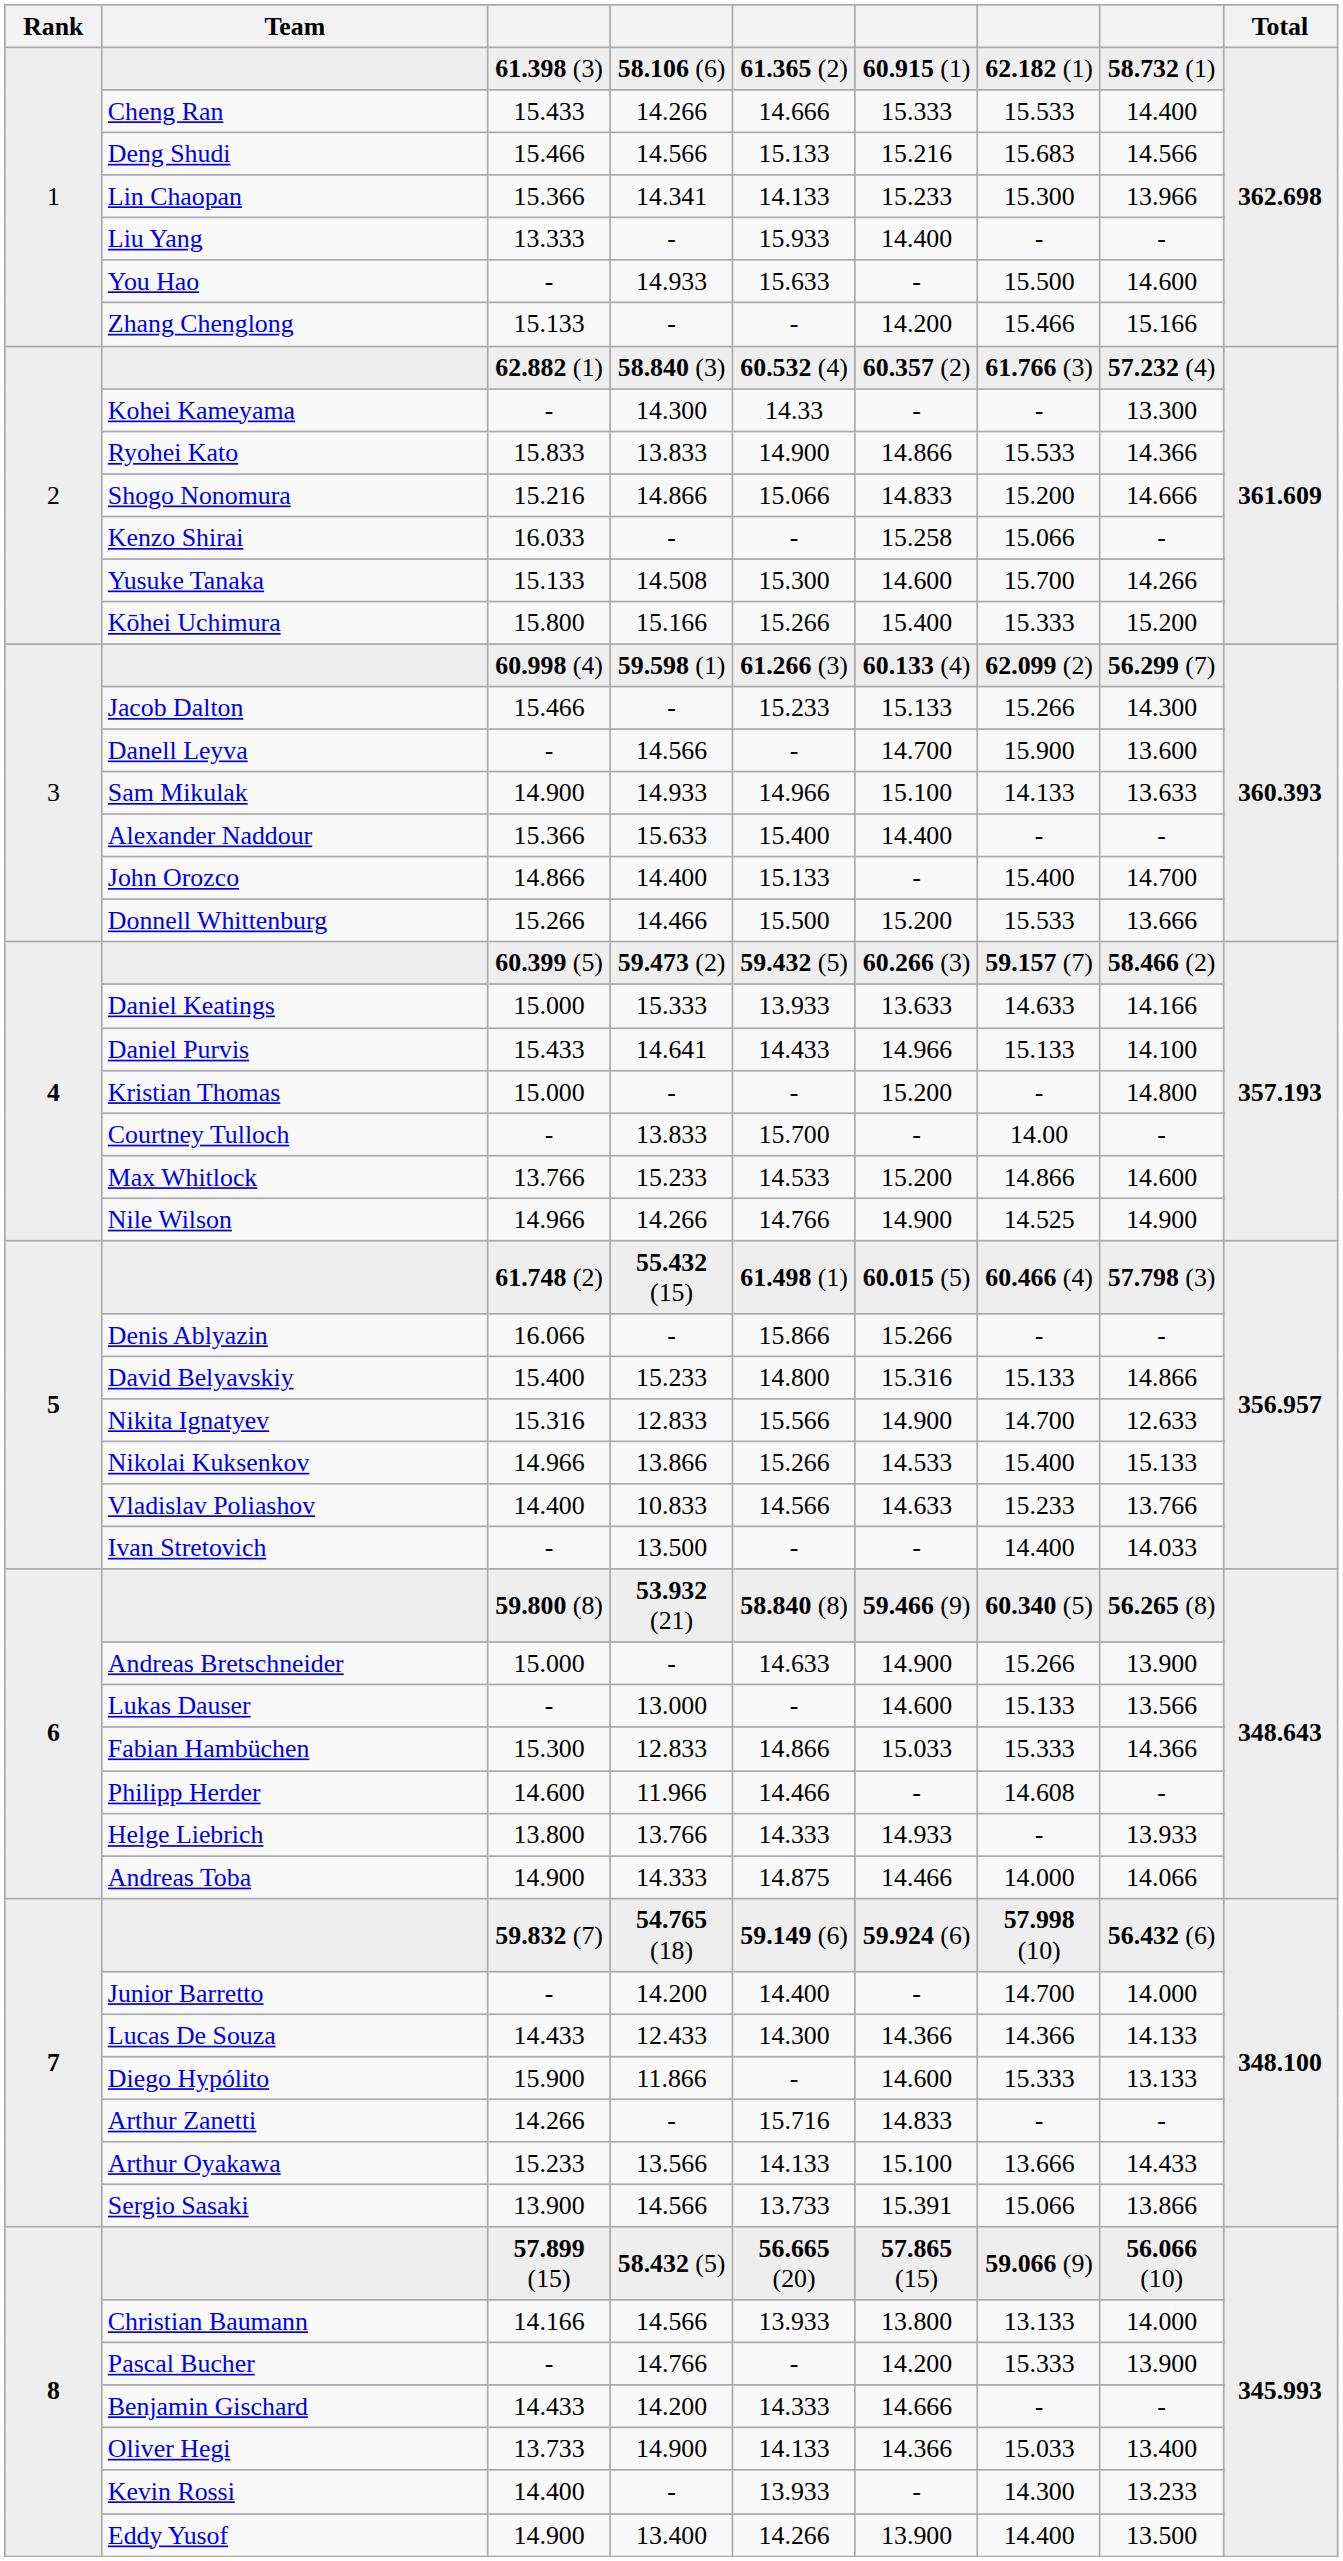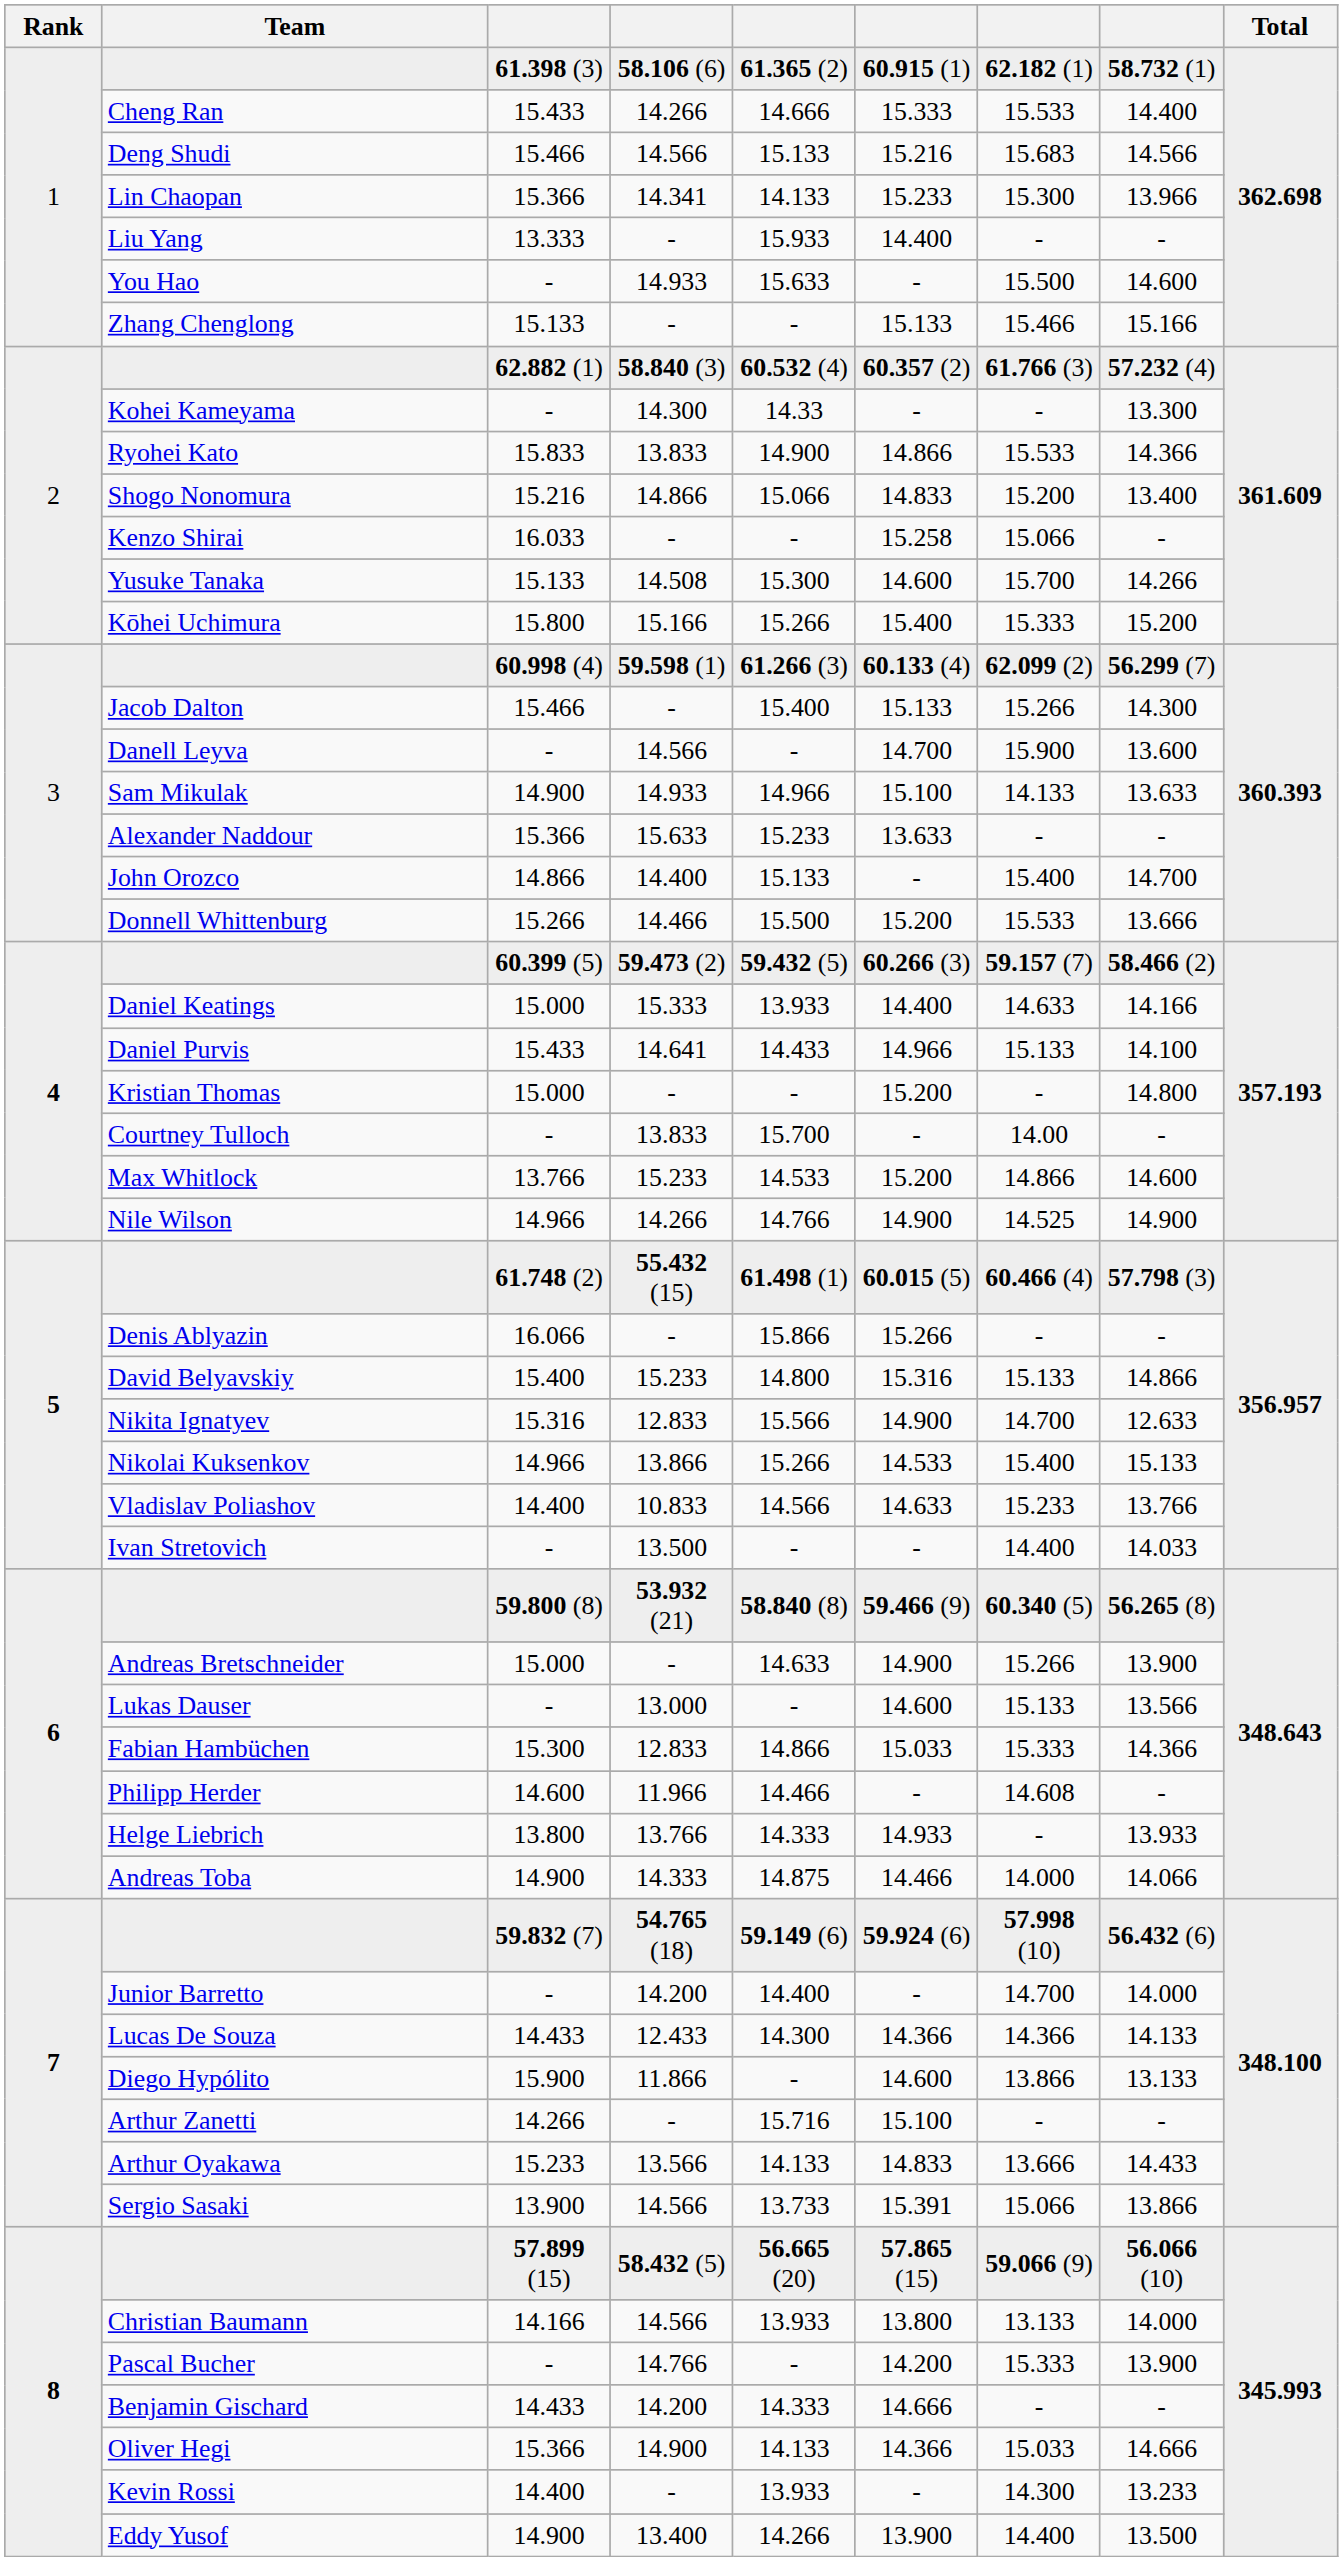Zhang Chenglong | column 6: 14.200 -> 15.133
Shogo Nonomura | column 8: 14.666 -> 13.400
Jacob Dalton | column 5: 15.233 -> 15.400
Alexander Naddour | column 5: 15.400 -> 15.233
Alexander Naddour | column 6: 14.400 -> 13.633
Daniel Keatings | column 6: 13.633 -> 14.400
Diego Hypólito | column 7: 15.333 -> 13.866
Arthur Zanetti | column 6: 14.833 -> 15.100
Arthur Oyakawa | column 6: 15.100 -> 14.833
Oliver Hegi | column 3: 13.733 -> 15.366
Oliver Hegi | column 8: 13.400 -> 14.666
